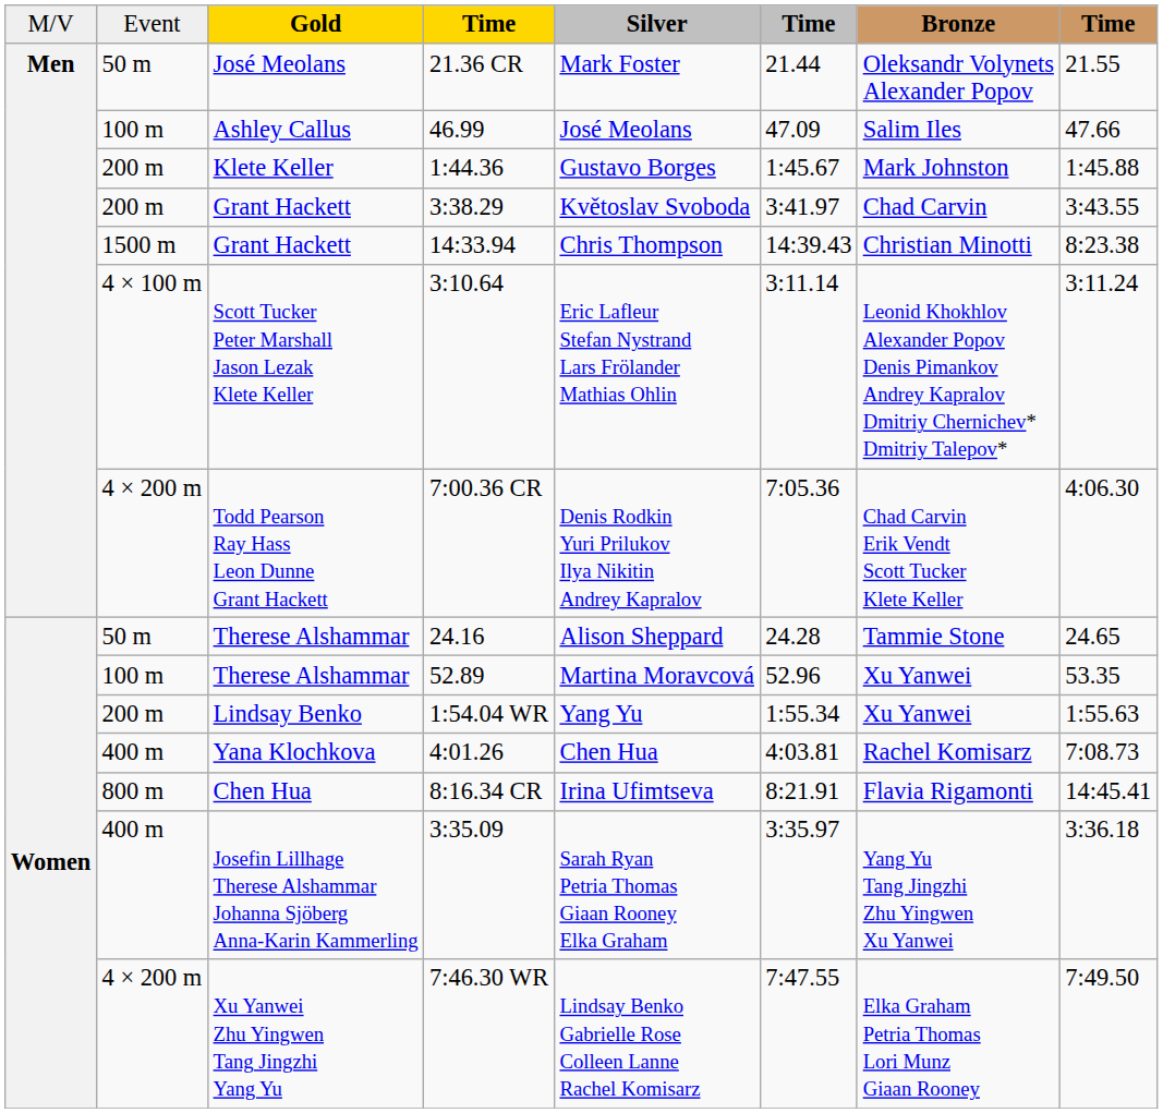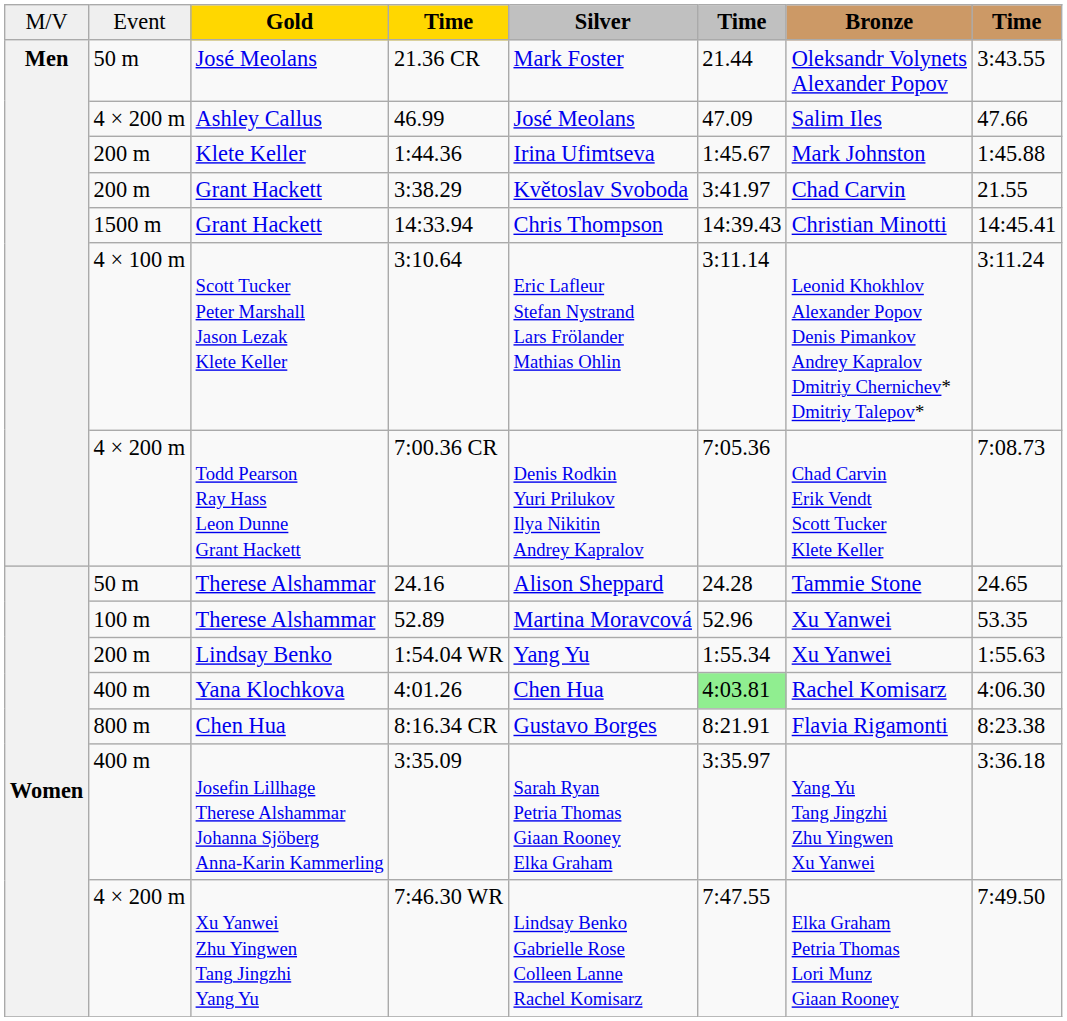21.36 CR | column 8: 21.55 -> 3:43.55
46.99 | column 2: 100 m -> 4 × 200 m
1:44.36 | column 5: Gustavo Borges -> Irina Ufimtseva
3:38.29 | column 8: 3:43.55 -> 21.55
14:33.94 | column 8: 8:23.38 -> 14:45.41
7:00.36 CR | column 8: 4:06.30 -> 7:08.73
4:01.26 | column 6: no background -> lightgreen background
4:01.26 | column 8: 7:08.73 -> 4:06.30
8:16.34 CR | column 5: Irina Ufimtseva -> Gustavo Borges
8:16.34 CR | column 8: 14:45.41 -> 8:23.38
